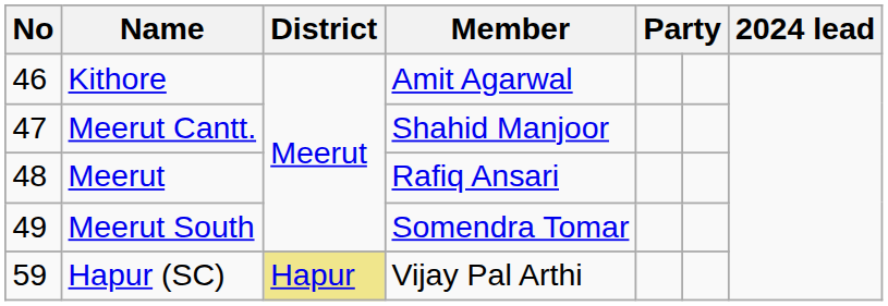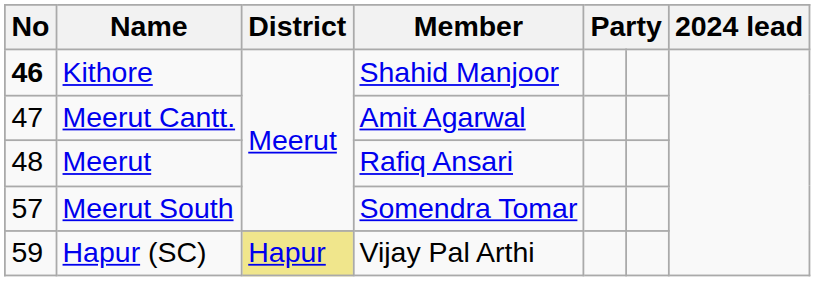Kithore | No: normal -> bold
Kithore | Member: Amit Agarwal -> Shahid Manjoor
Meerut Cantt. | Member: Shahid Manjoor -> Amit Agarwal
Meerut South | No: 49 -> 57
